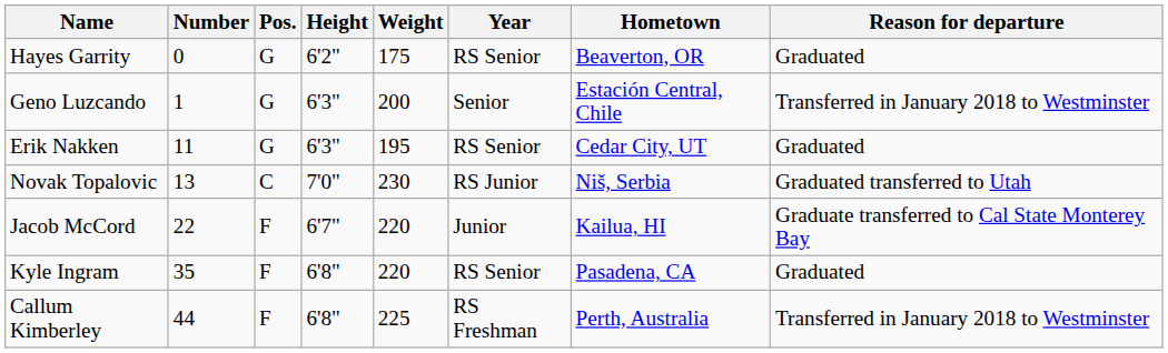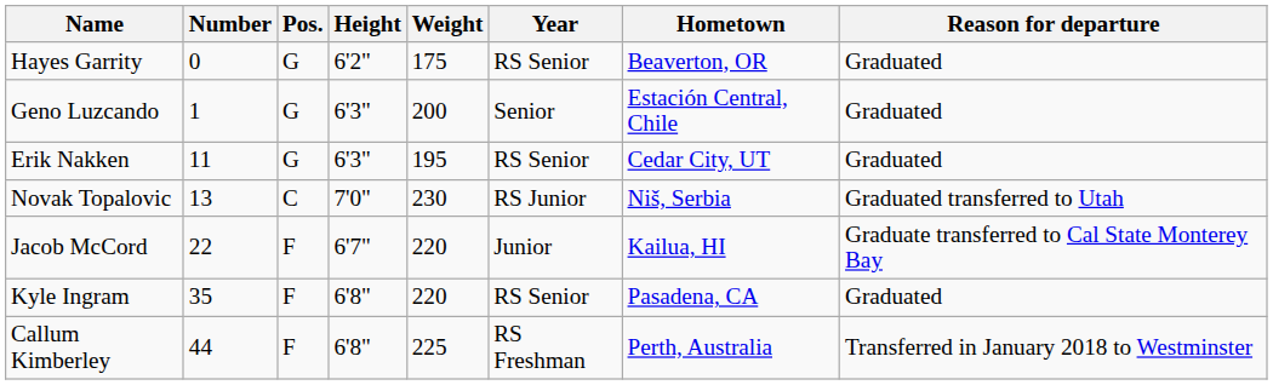Geno Luzcando | Reason for departure: Transferred in January 2018 to Westminster -> Graduated
